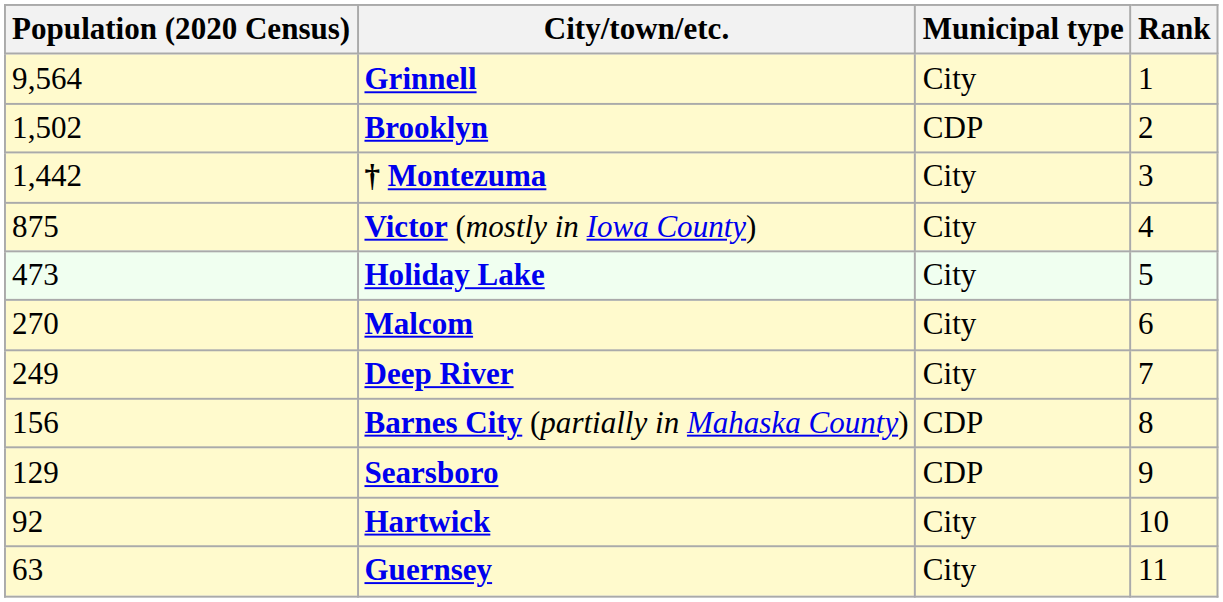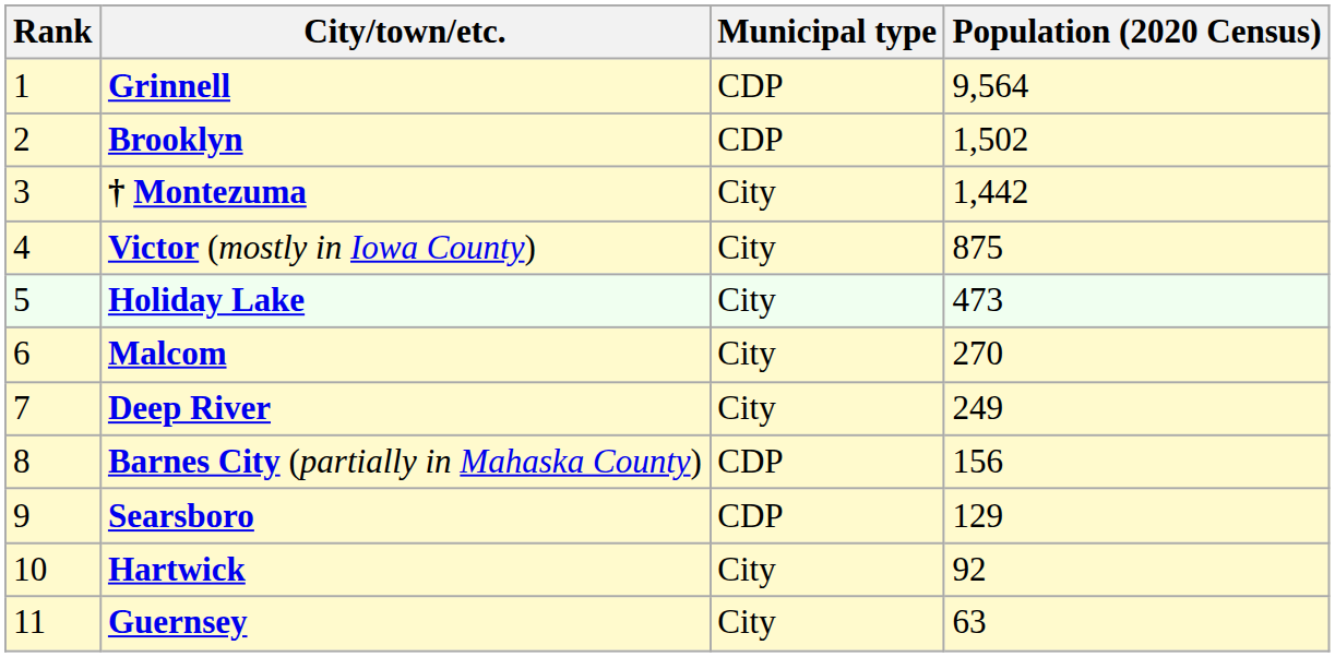columns swapped: Rank <-> Population (2020 Census)
Grinnell | Municipal type: City -> CDP
